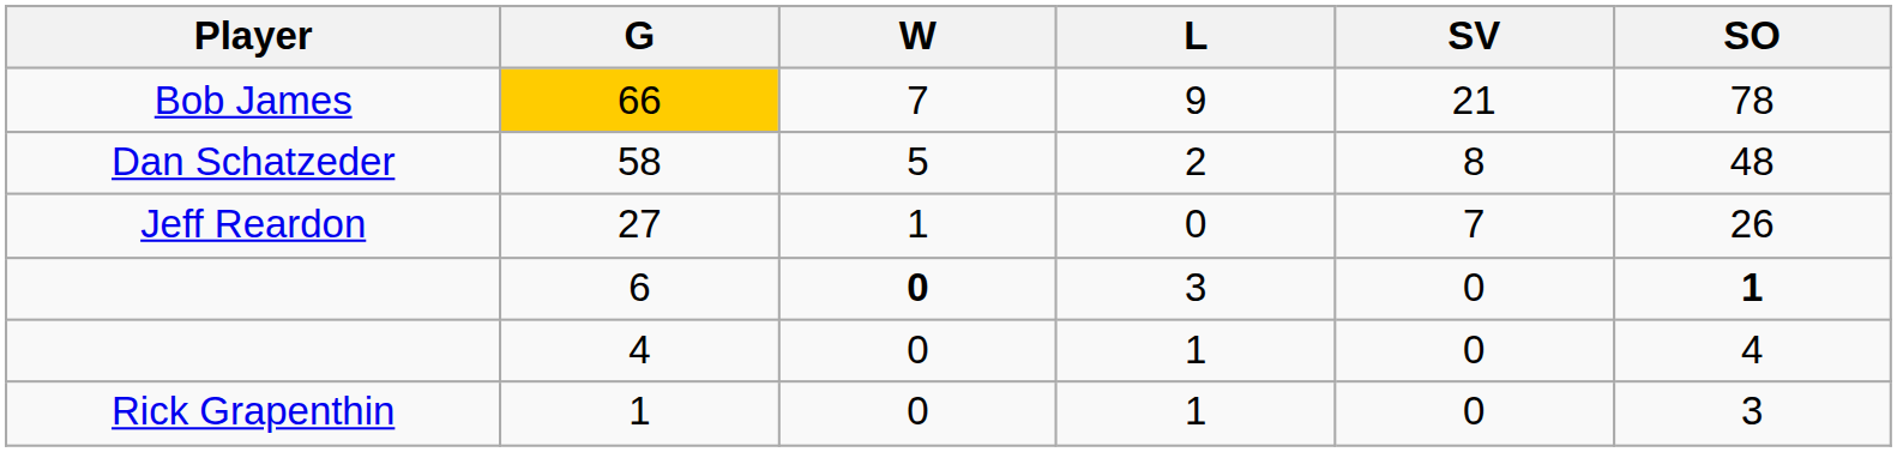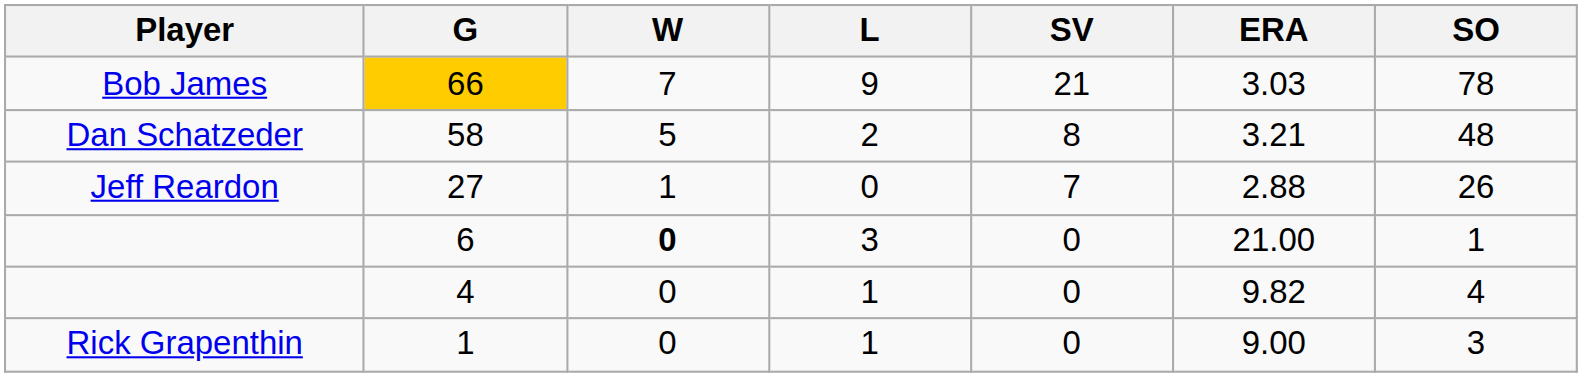+ column: ERA | 3.03 | 3.21 | 2.88 | 21.00 | 9.82 | 9.00
6 | SO: bold -> normal
